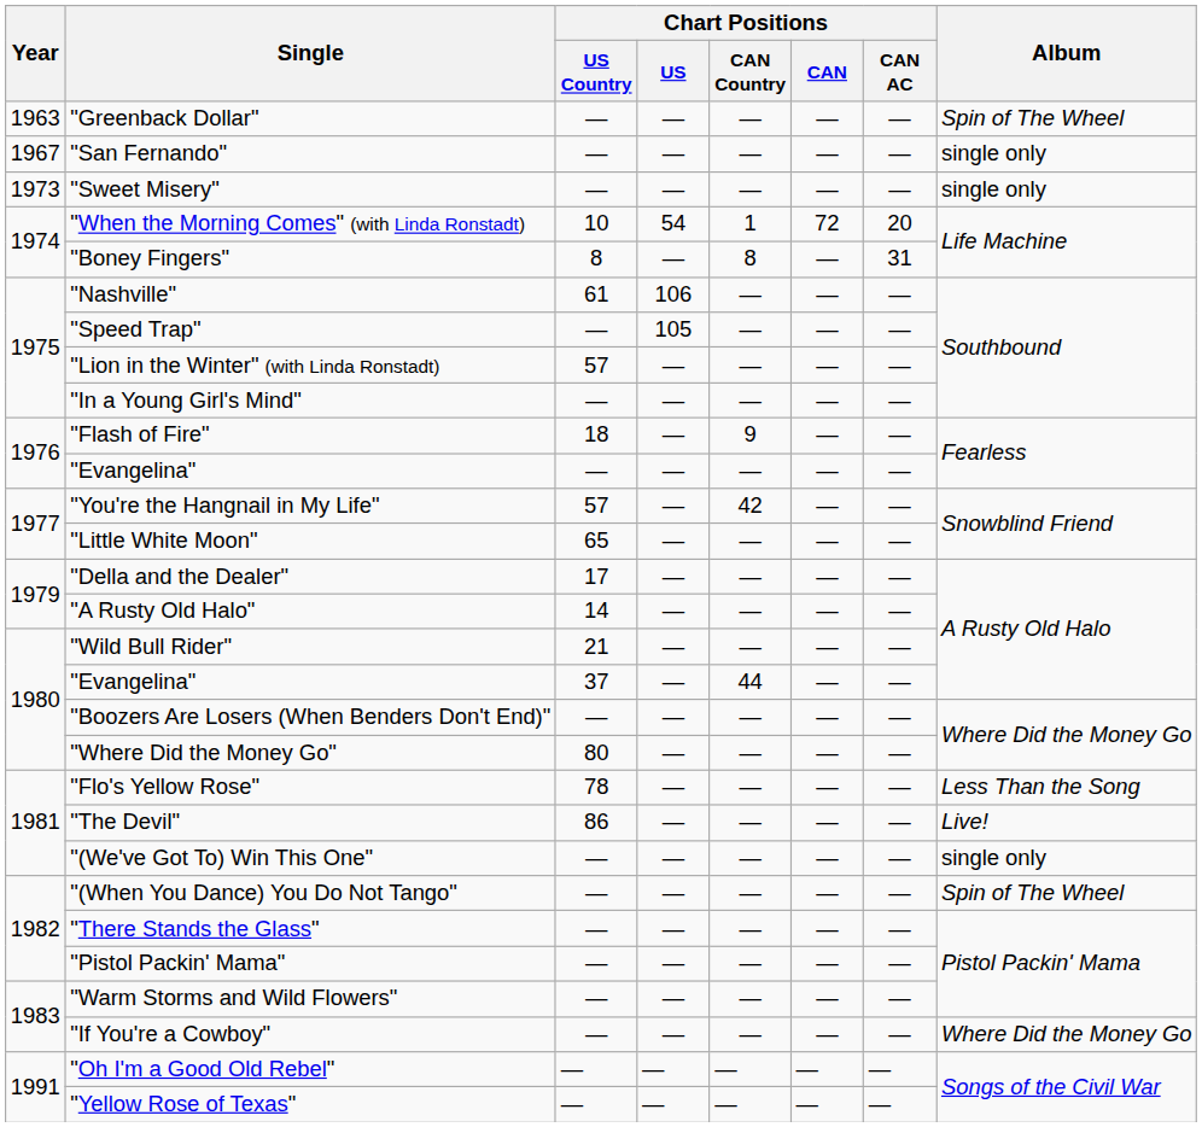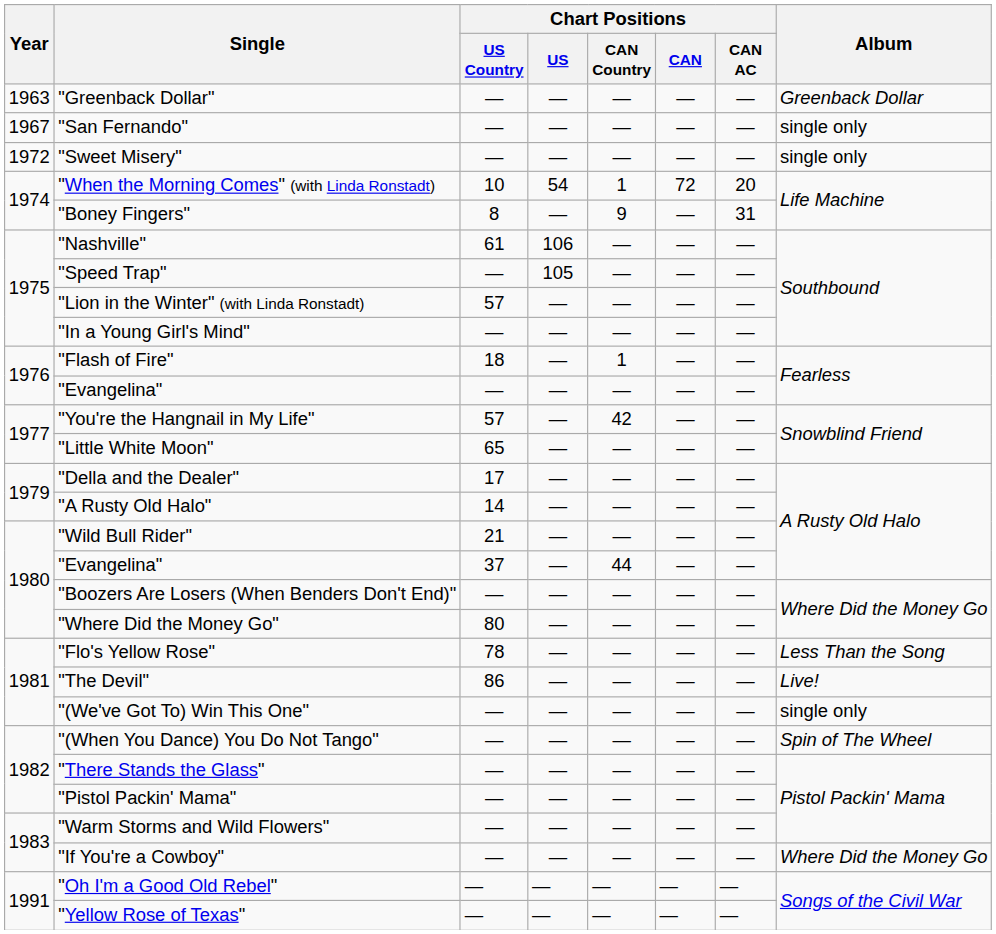"Greenback Dollar" | Album: Spin of The Wheel -> Greenback Dollar
"Sweet Misery" | Year: 1973 -> 1972
"Boney Fingers" | Chart Positions / CAN Country: 8 -> 9
"Flash of Fire" | Chart Positions / CAN Country: 9 -> 1
